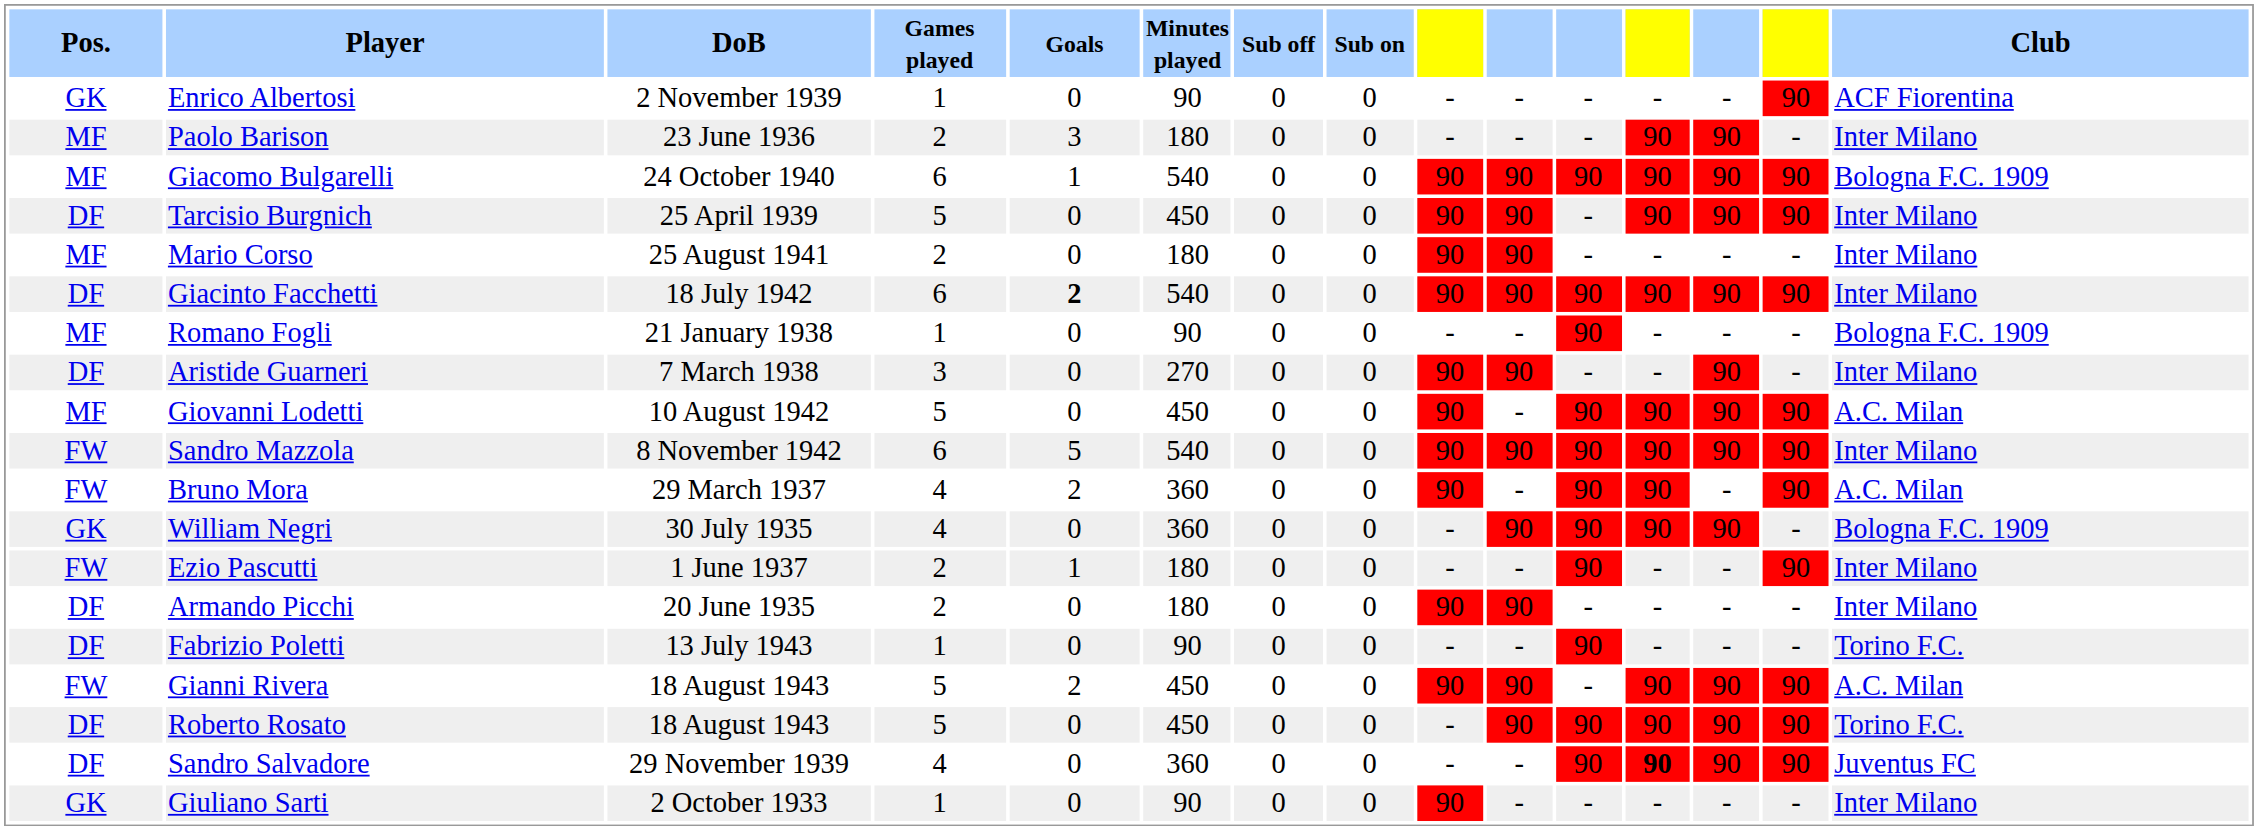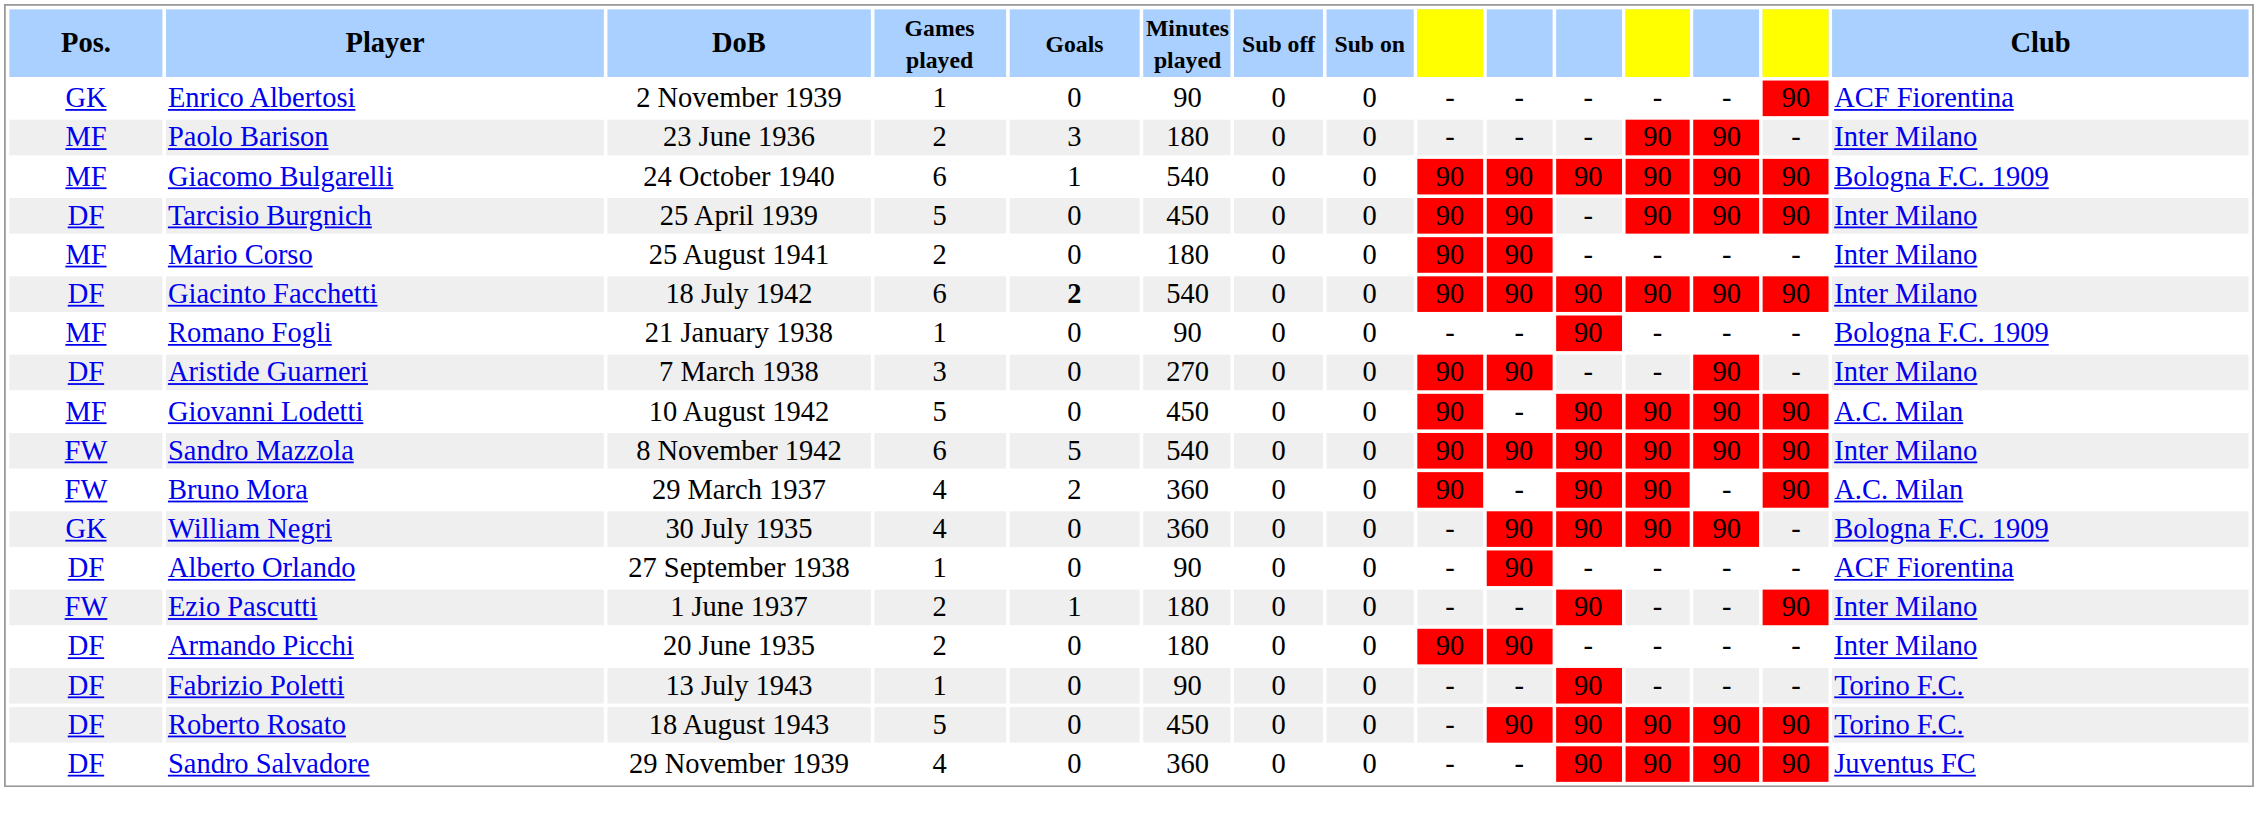+ row: DF | Alberto Orlando | 27 September 1938 | 1 | 0 | 90 | 0 | 0 | - | 90 | - | - | - | - | ACF Fiorentina
- row: FW | Gianni Rivera | 18 August 1943 | 5 | 2 | 450 | 0 | 0 | 90 | 90 | - | 90 | 90 | 90 | A.C. Milan
Sandro Salvadore | column 12: bold -> normal
- row: GK | Giuliano Sarti | 2 October 1933 | 1 | 0 | 90 | 0 | 0 | 90 | - | - | - | - | - | Inter Milano
